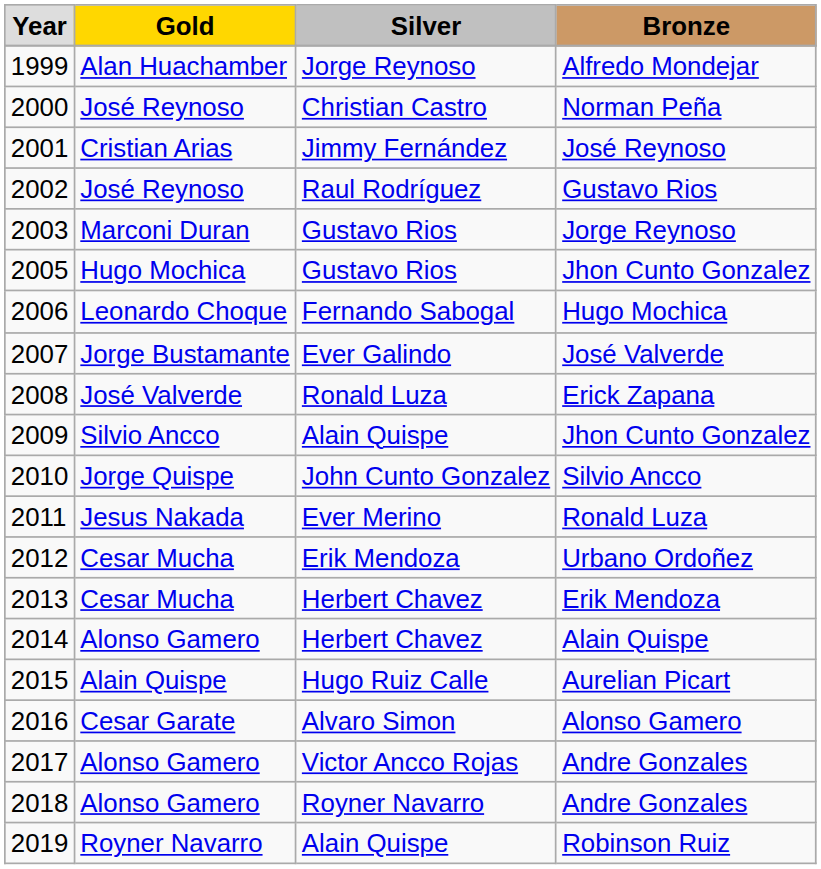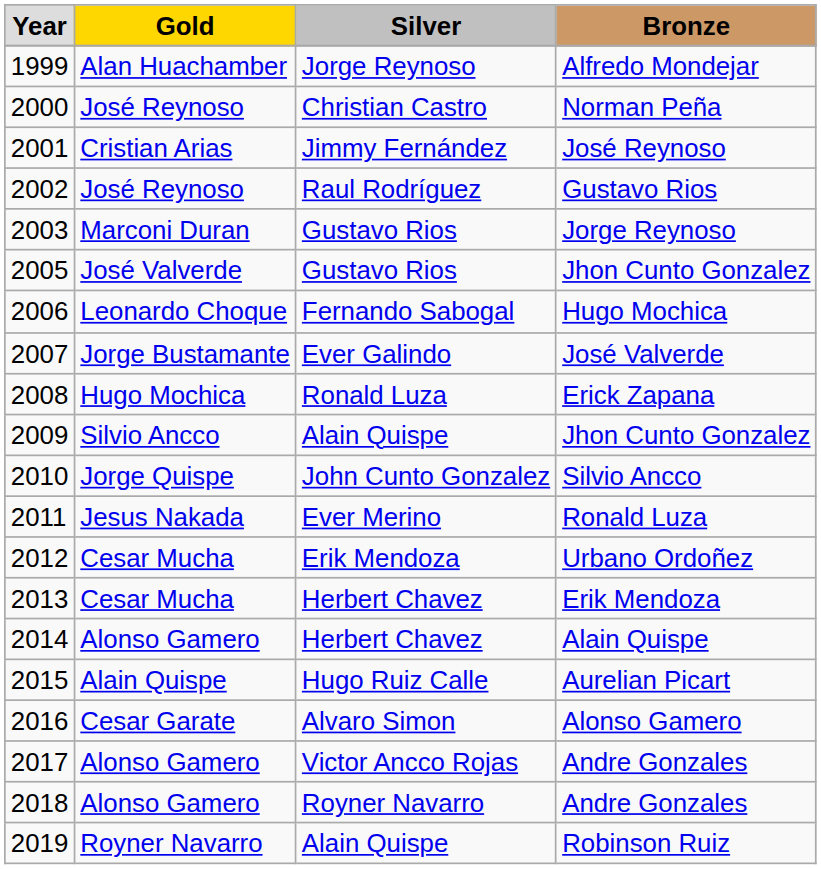2005 / Jhon Cunto Gonzalez | column 2: Hugo Mochica -> José Valverde
Erick Zapana | column 2: José Valverde -> Hugo Mochica
